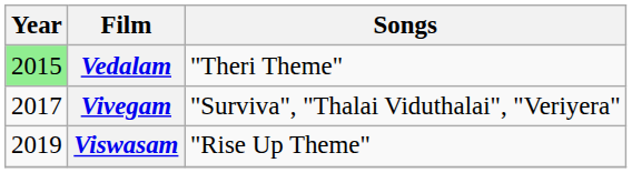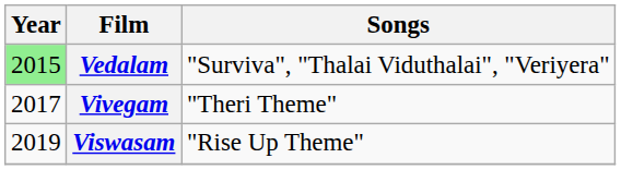Vedalam | Songs: "Theri Theme" -> "Surviva", "Thalai Viduthalai", "Veriyera"
Vivegam | Songs: "Surviva", "Thalai Viduthalai", "Veriyera" -> "Theri Theme"
